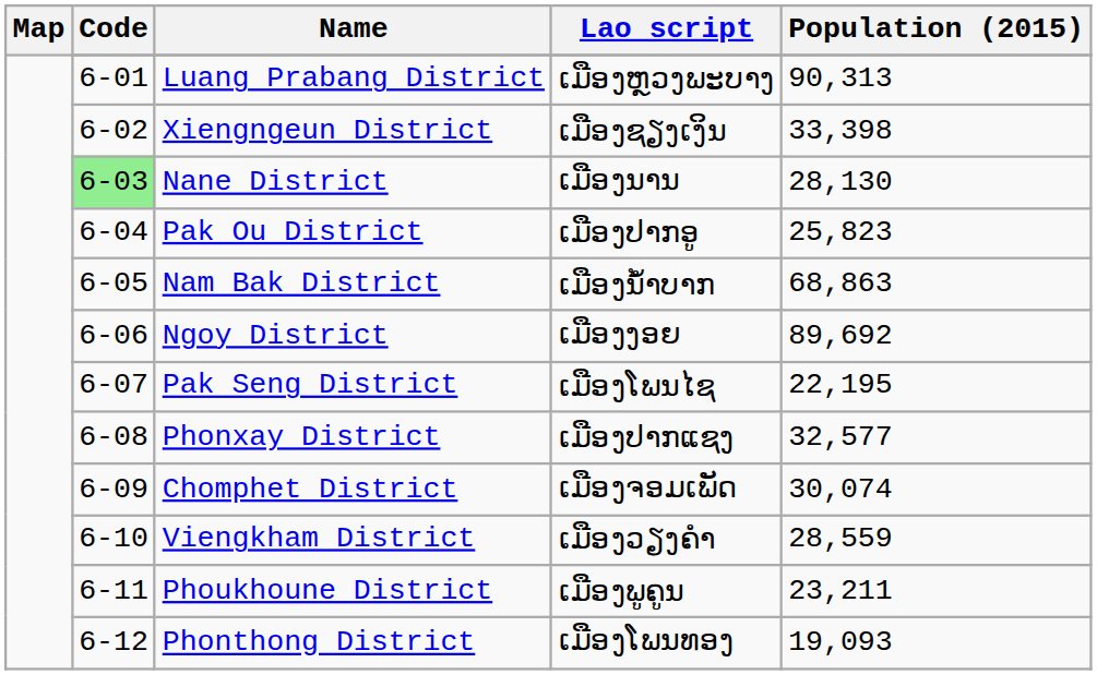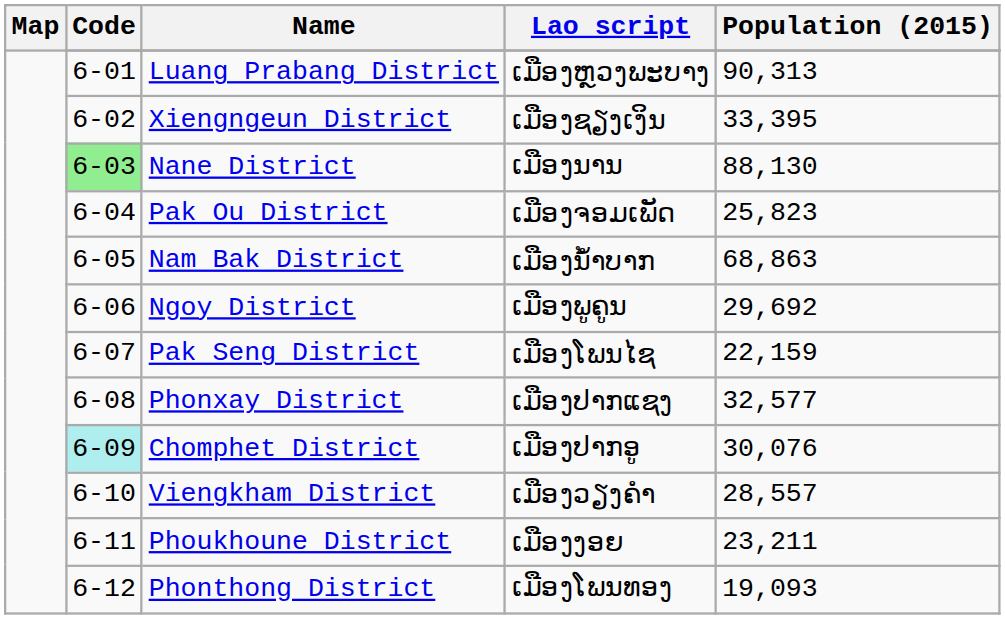Xiengngeun District | Population (2015): 33,398 -> 33,395
Nane District | Population (2015): 28,130 -> 88,130
Pak Ou District | Lao script: ເມືອງປາກອູ -> ເມືອງຈອມເພັດ
Ngoy District | Lao script: ເມືອງງອຍ -> ເມືອງພູຄູນ
Ngoy District | Population (2015): 89,692 -> 29,692
Pak Seng District | Population (2015): 22,195 -> 22,159
Chomphet District | Code: no background -> paleturquoise background
Chomphet District | Lao script: ເມືອງຈອມເພັດ -> ເມືອງປາກອູ
Chomphet District | Population (2015): 30,074 -> 30,076
Viengkham District | Population (2015): 28,559 -> 28,557
Phoukhoune District | Lao script: ເມືອງພູຄູນ -> ເມືອງງອຍ
